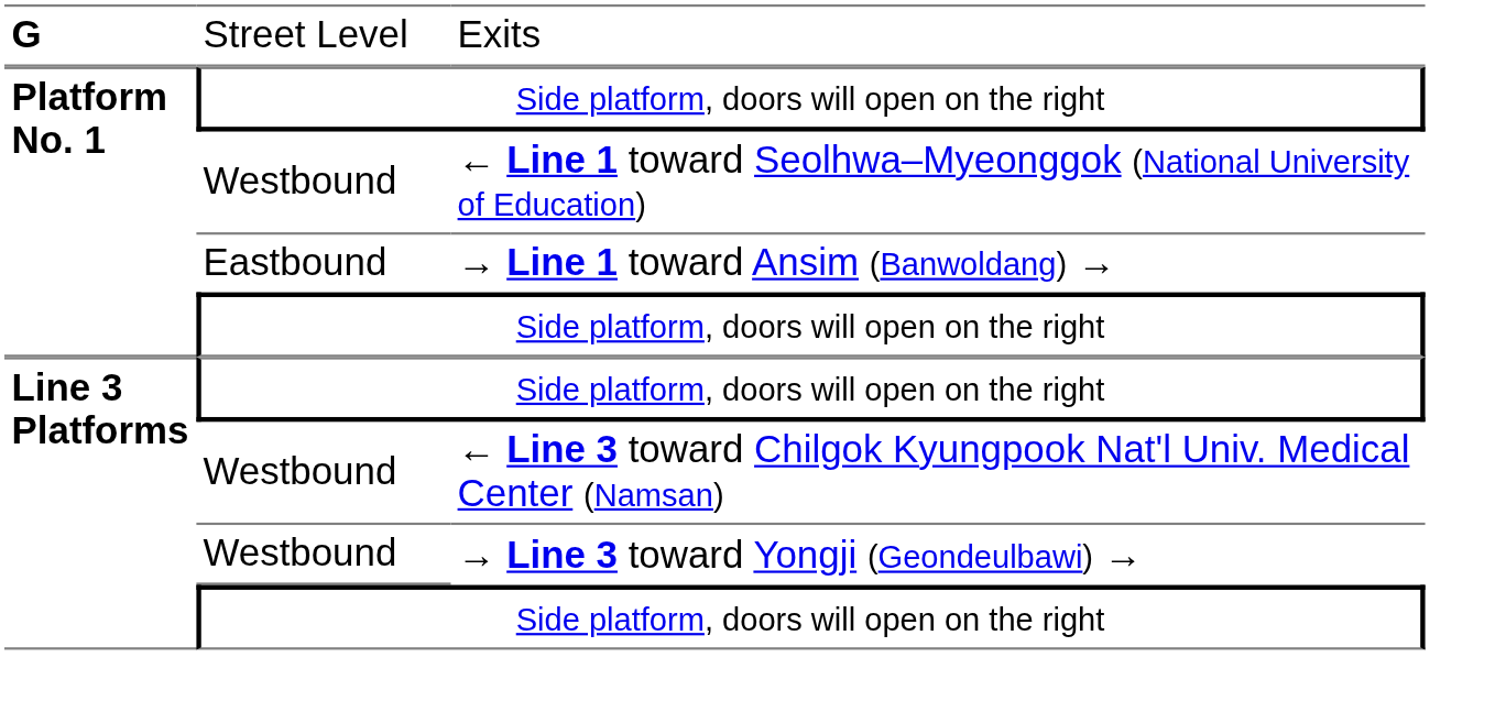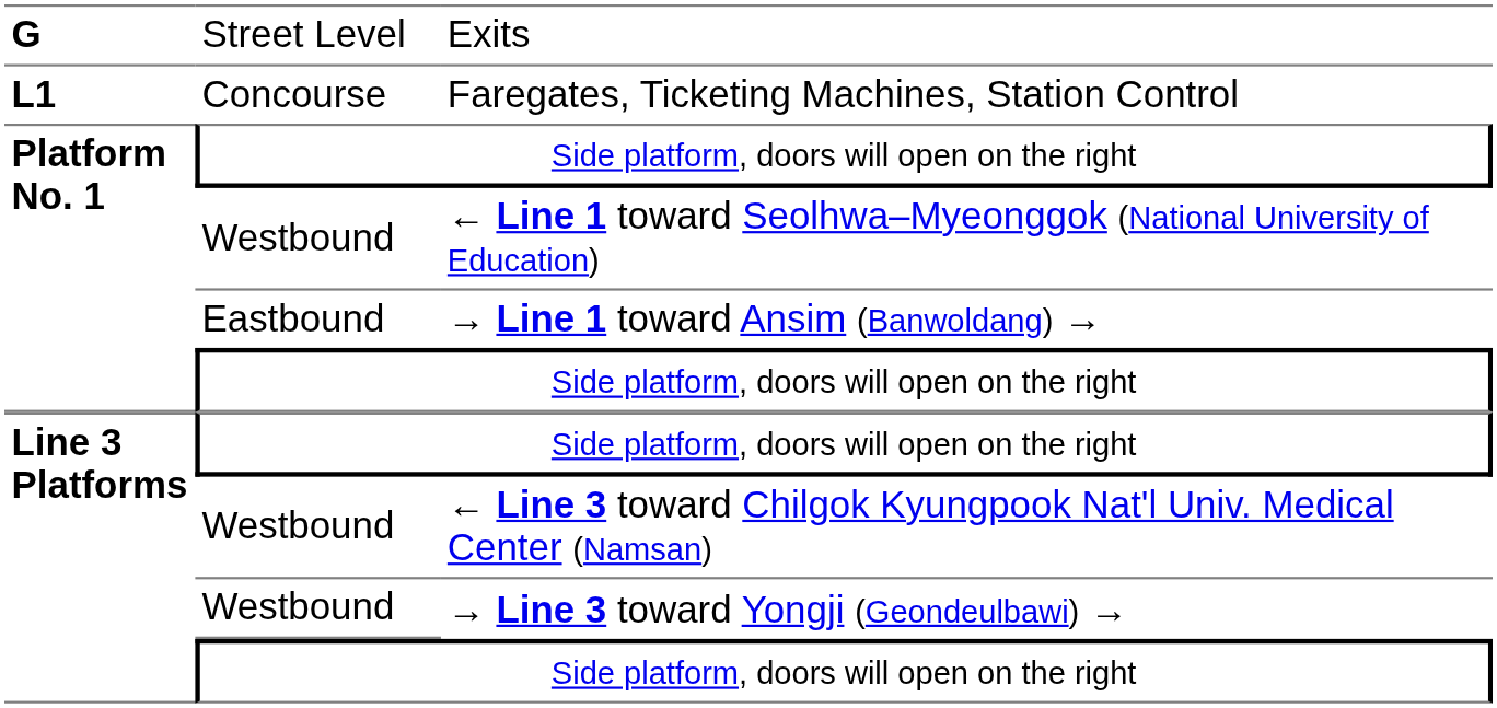+ row: L1 | Concourse | Faregates, Ticketing Machines, Station Control
